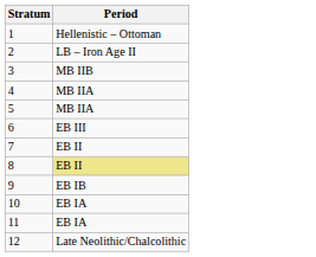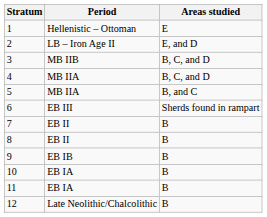+ column: Areas studied | E | E, and D | B, C, and D | B, C, and D | B, and C | Sherds found in rampart | B | B | B | B | B | B
8 | Period: khaki background -> no background
